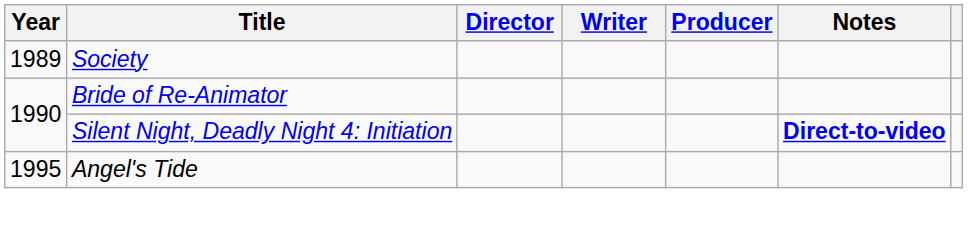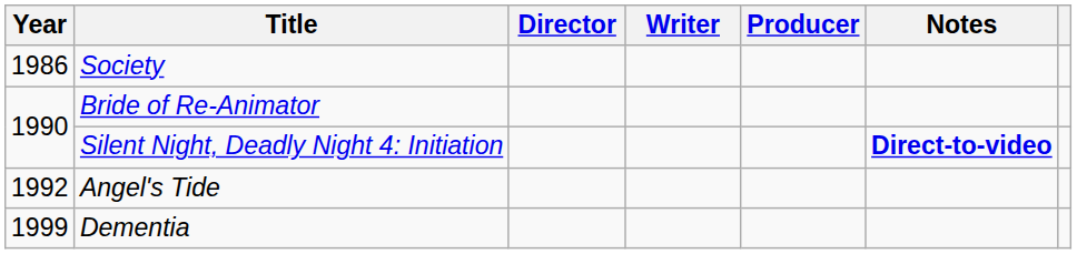Society | Year: 1989 -> 1986
Angel's Tide | Year: 1995 -> 1992
+ row: 1999 | Dementia
